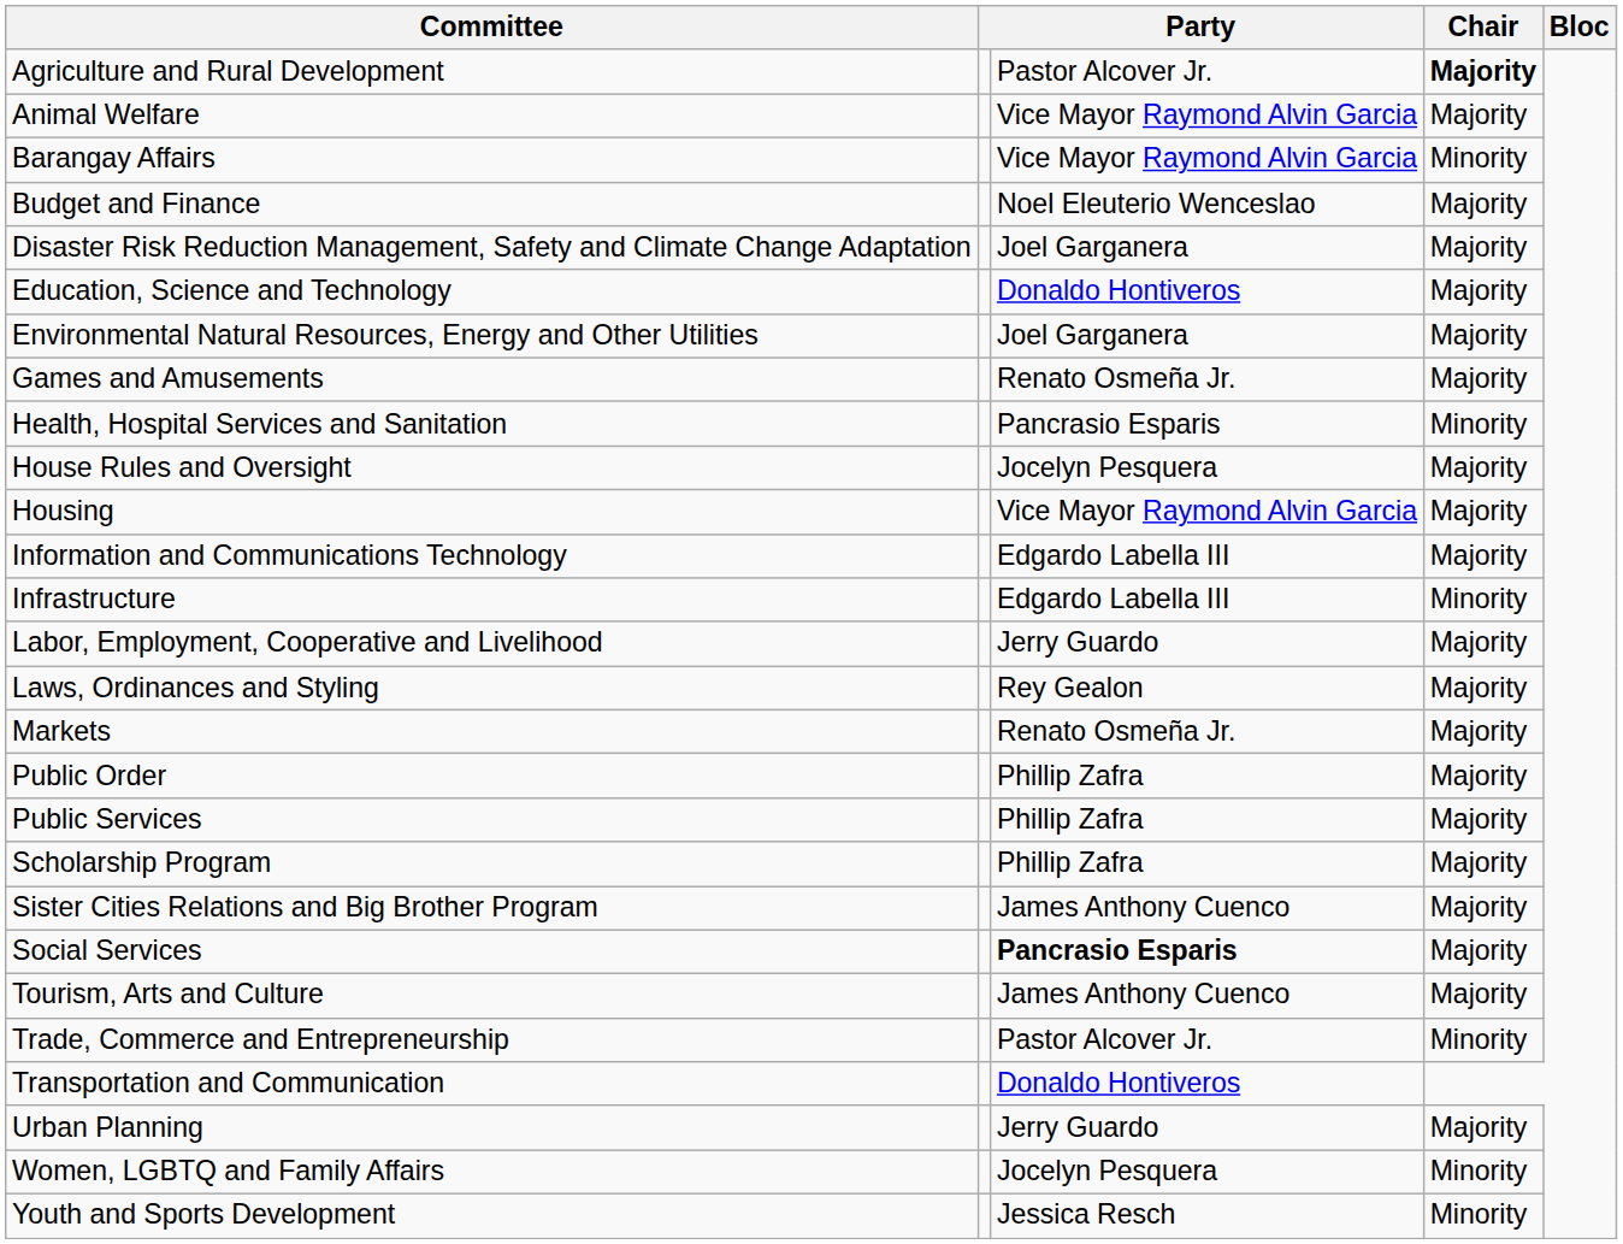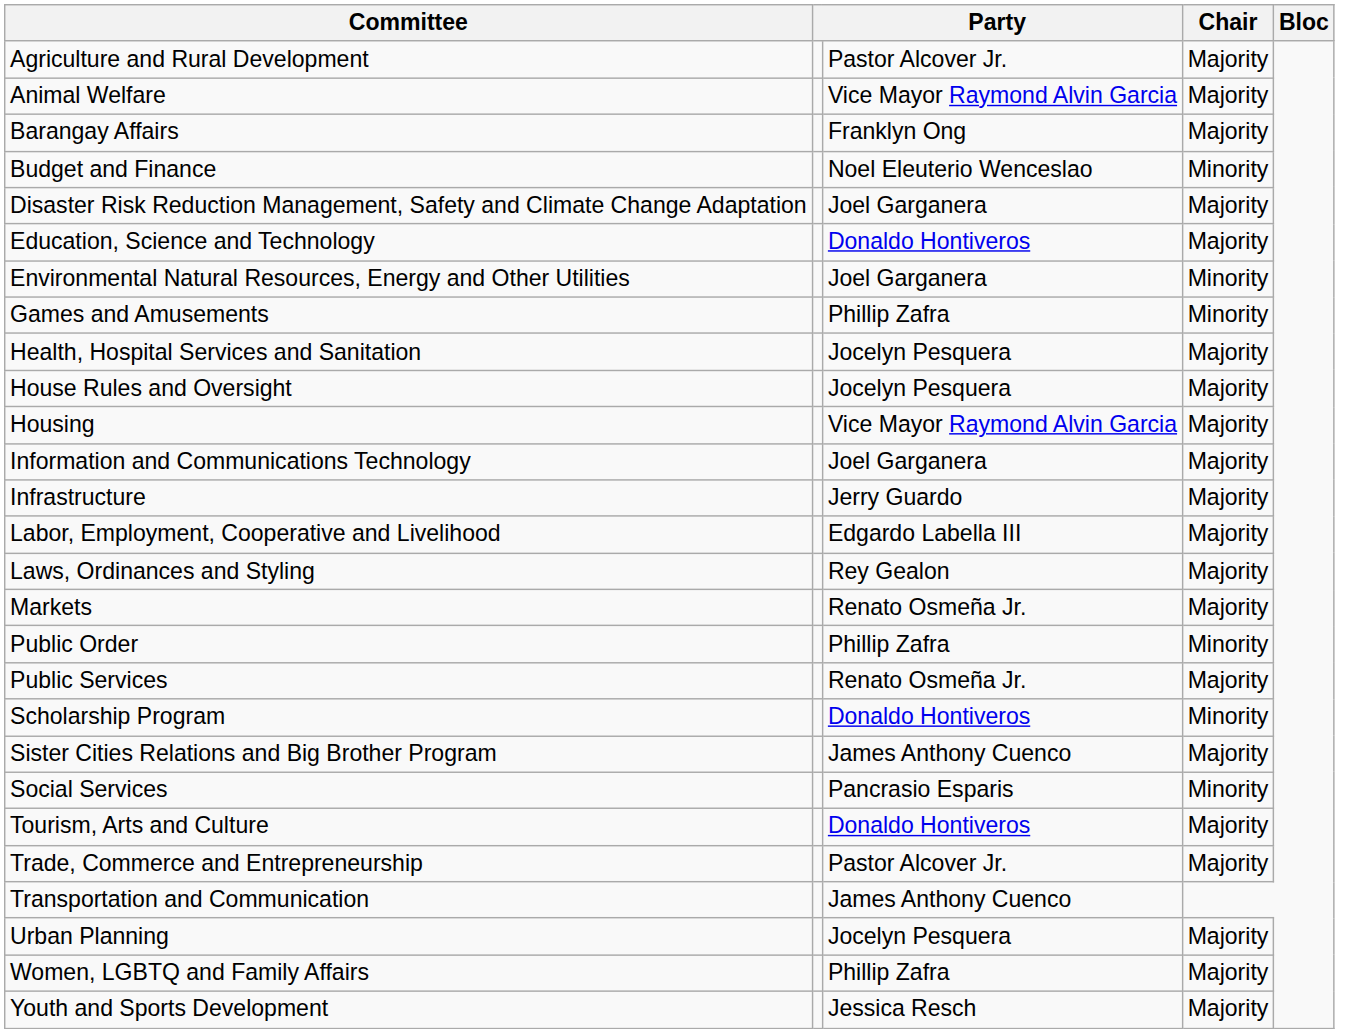Agriculture and Rural Development | Chair: bold -> normal
Barangay Affairs | column 3: Vice Mayor Raymond Alvin Garcia -> Franklyn Ong
Barangay Affairs | Chair: Minority -> Majority
Budget and Finance | Chair: Majority -> Minority
Environmental Natural Resources, Energy and Other Utilities | Chair: Majority -> Minority
Games and Amusements | column 3: Renato Osmeña Jr. -> Phillip Zafra
Games and Amusements | Chair: Majority -> Minority
Health, Hospital Services and Sanitation | column 3: Pancrasio Esparis -> Jocelyn Pesquera
Health, Hospital Services and Sanitation | Chair: Minority -> Majority
Information and Communications Technology | column 3: Edgardo Labella III -> Joel Garganera
Infrastructure | column 3: Edgardo Labella III -> Jerry Guardo
Infrastructure | Chair: Minority -> Majority
Labor, Employment, Cooperative and Livelihood | column 3: Jerry Guardo -> Edgardo Labella III
Public Order | Chair: Majority -> Minority
Public Services | column 3: Phillip Zafra -> Renato Osmeña Jr.
Scholarship Program | column 3: Phillip Zafra -> Donaldo Hontiveros
Scholarship Program | Chair: Majority -> Minority
Social Services | column 3: bold -> normal
Social Services | Chair: Majority -> Minority
Tourism, Arts and Culture | column 3: James Anthony Cuenco -> Donaldo Hontiveros
Trade, Commerce and Entrepreneurship | Chair: Minority -> Majority
Transportation and Communication | column 3: Donaldo Hontiveros -> James Anthony Cuenco
Urban Planning | column 3: Jerry Guardo -> Jocelyn Pesquera
Women, LGBTQ and Family Affairs | column 3: Jocelyn Pesquera -> Phillip Zafra
Women, LGBTQ and Family Affairs | Chair: Minority -> Majority
Youth and Sports Development | Chair: Minority -> Majority
